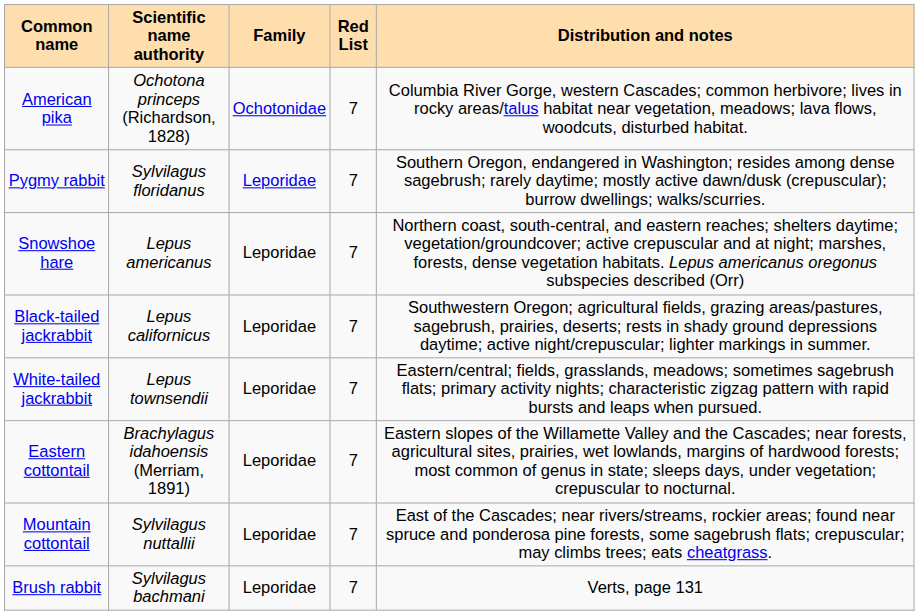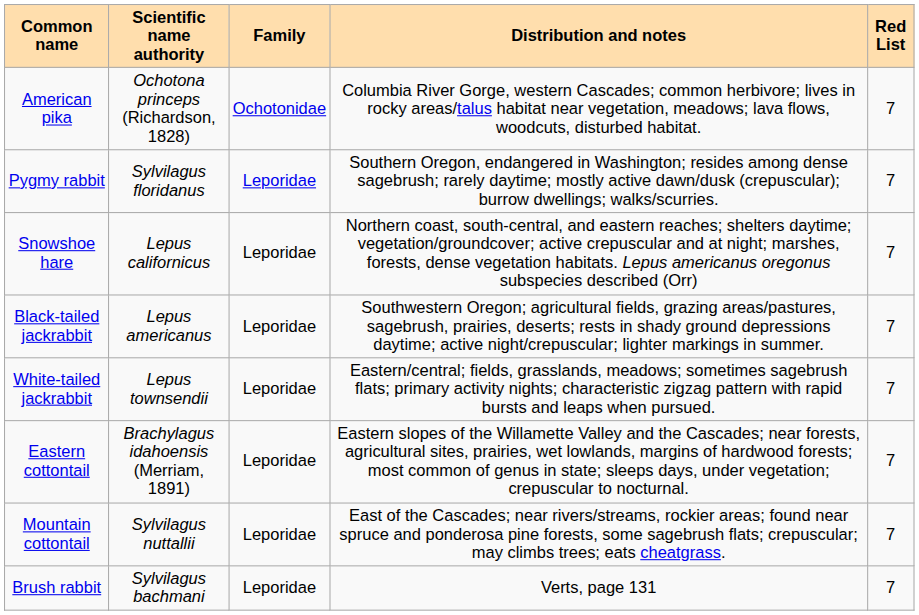columns swapped: Distribution and notes <-> Red List
Snowshoe hare | Scientific name authority: Lepus americanus -> Lepus californicus
Black-tailed jackrabbit | Scientific name authority: Lepus californicus -> Lepus americanus
